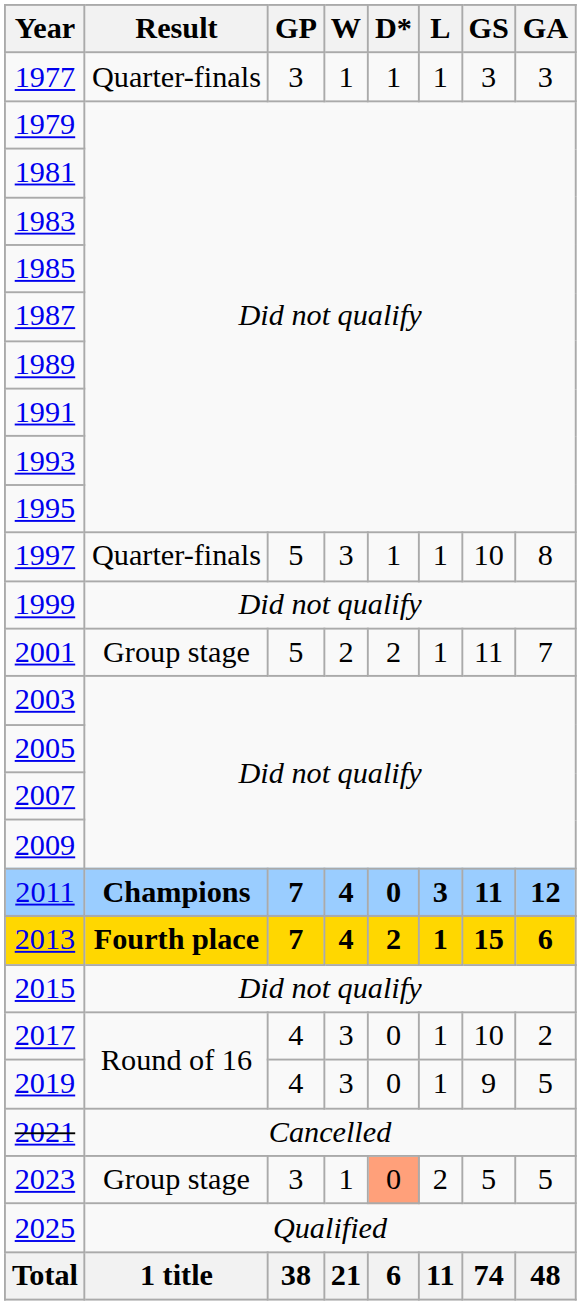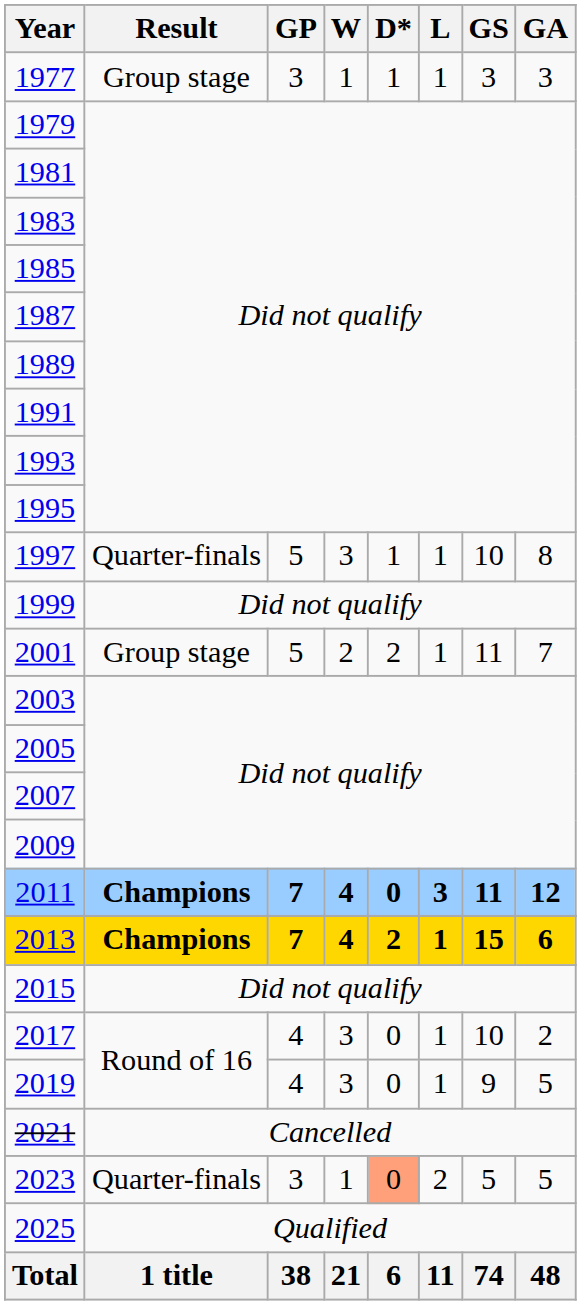1977 | Result: Quarter-finals -> Group stage
2013 | Result: Fourth place -> Champions
2023 | Result: Group stage -> Quarter-finals
